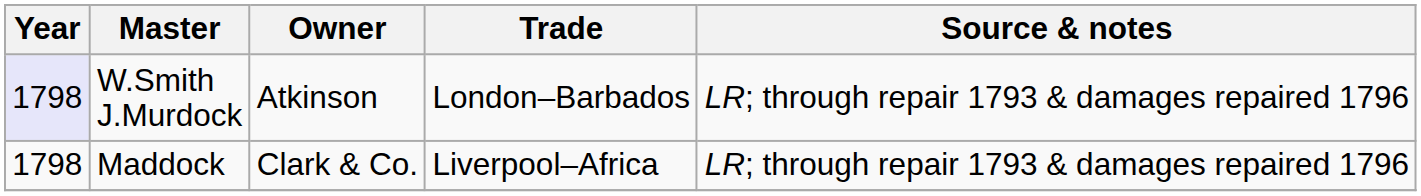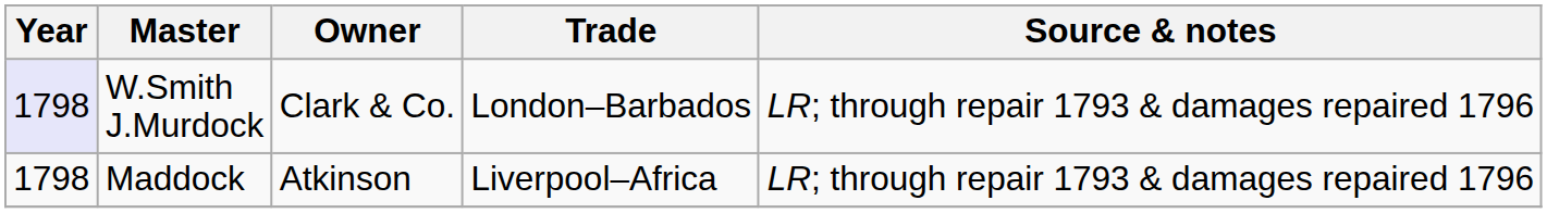W.Smith J.Murdock | Owner: Atkinson -> Clark & Co.
Maddock | Owner: Clark & Co. -> Atkinson
